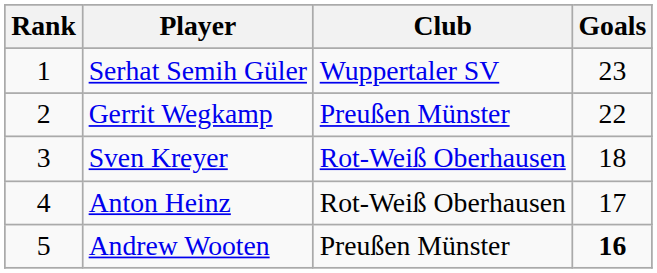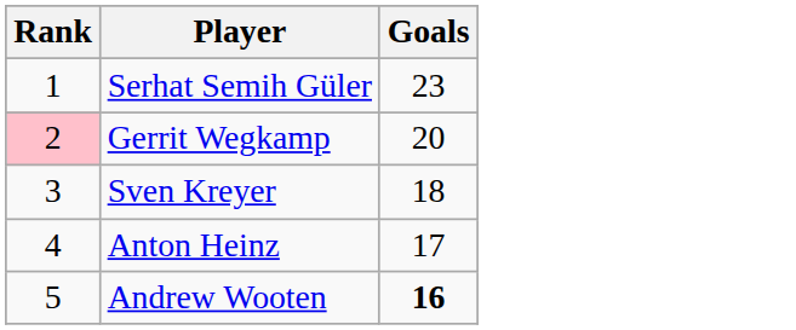- column: Club | Wuppertaler SV | Preußen Münster | Rot-Weiß Oberhausen | Rot-Weiß Oberhausen | Preußen Münster
Gerrit Wegkamp | Rank: no background -> pink background
Gerrit Wegkamp | Goals: 22 -> 20
